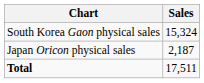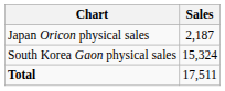rows swapped: South Korea Gaon physical sales <-> Japan Oricon physical sales
